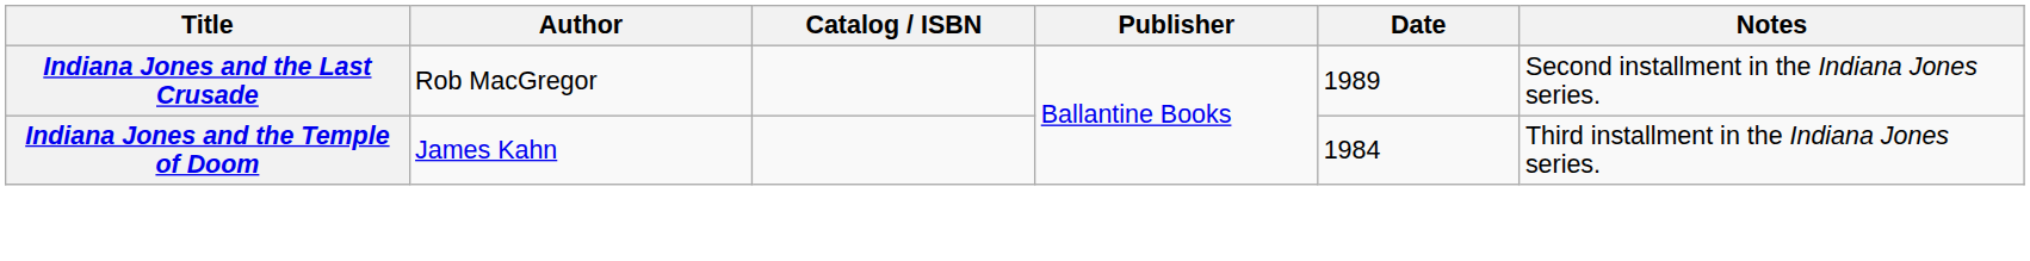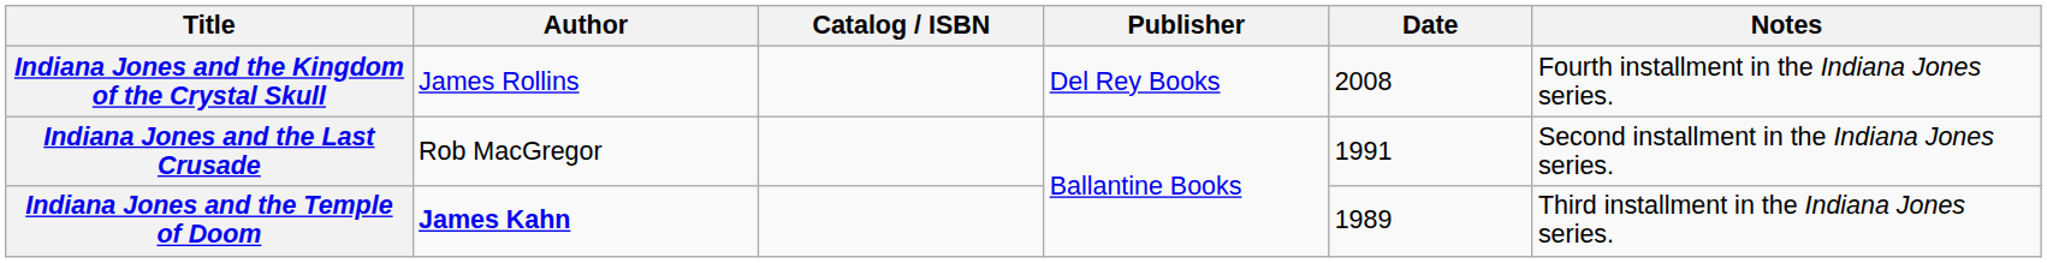+ row: Indiana Jones and the Kingdom of the Crystal Skull | James Rollins | Del Rey Books | 2008 | Fourth installment in the Indiana Jones series.
Indiana Jones and the Last Crusade | Date: 1989 -> 1991
Indiana Jones and the Temple of Doom | Author: normal -> bold
Indiana Jones and the Temple of Doom | Date: 1984 -> 1989
